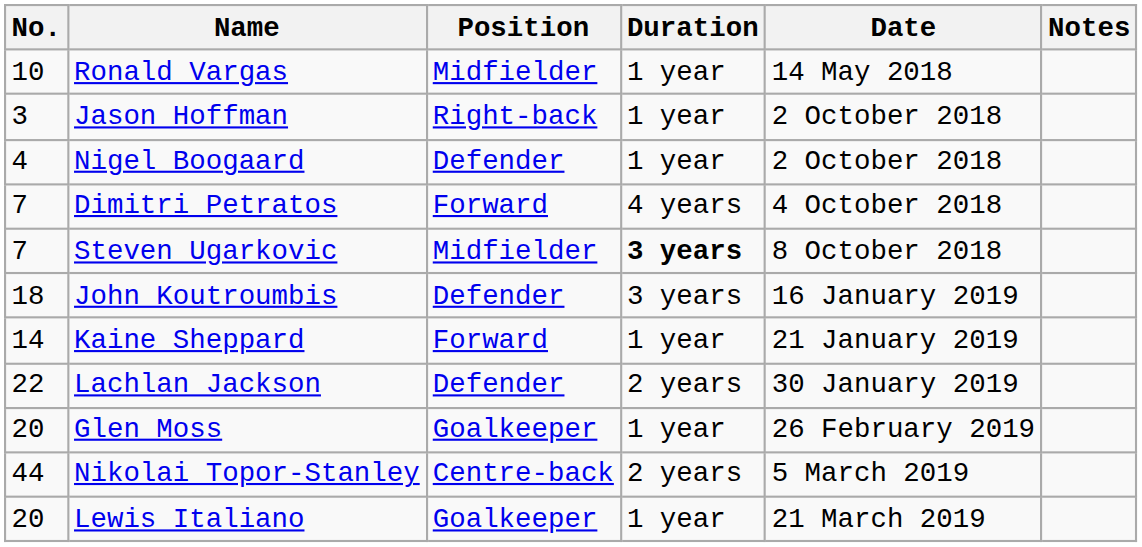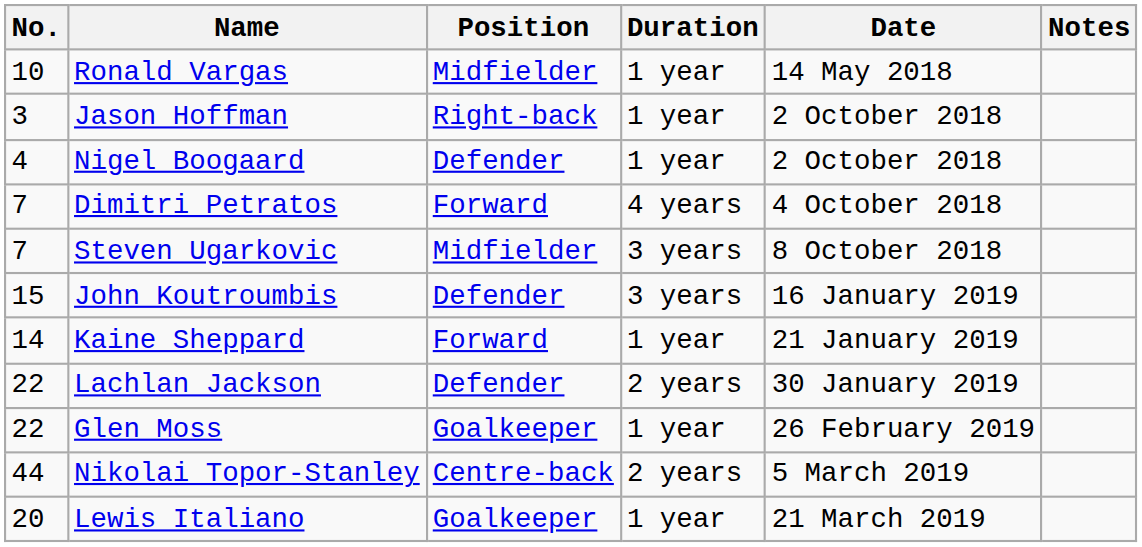Steven Ugarkovic | Duration: bold -> normal
John Koutroumbis | No.: 18 -> 15
Glen Moss | No.: 20 -> 22
